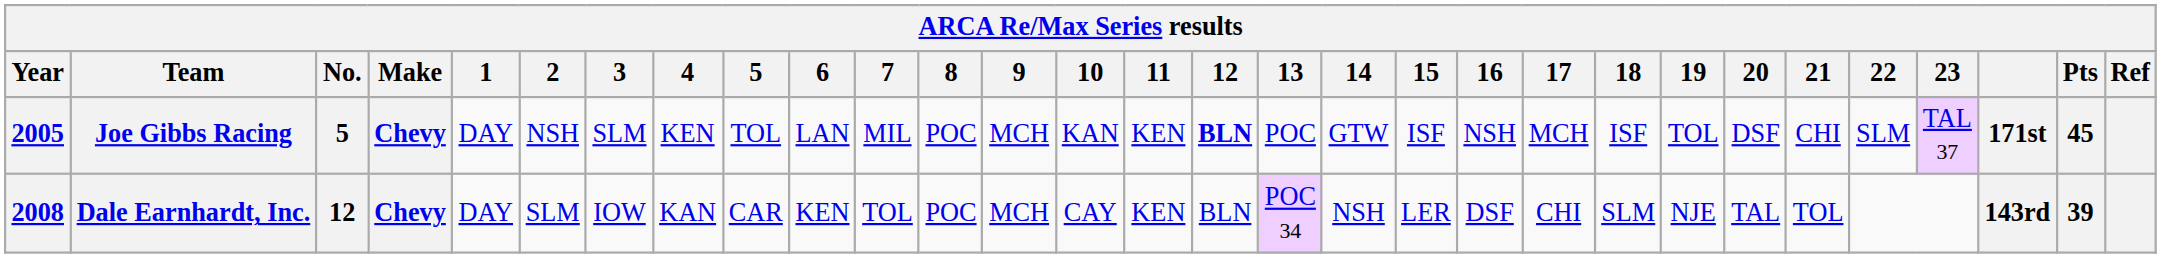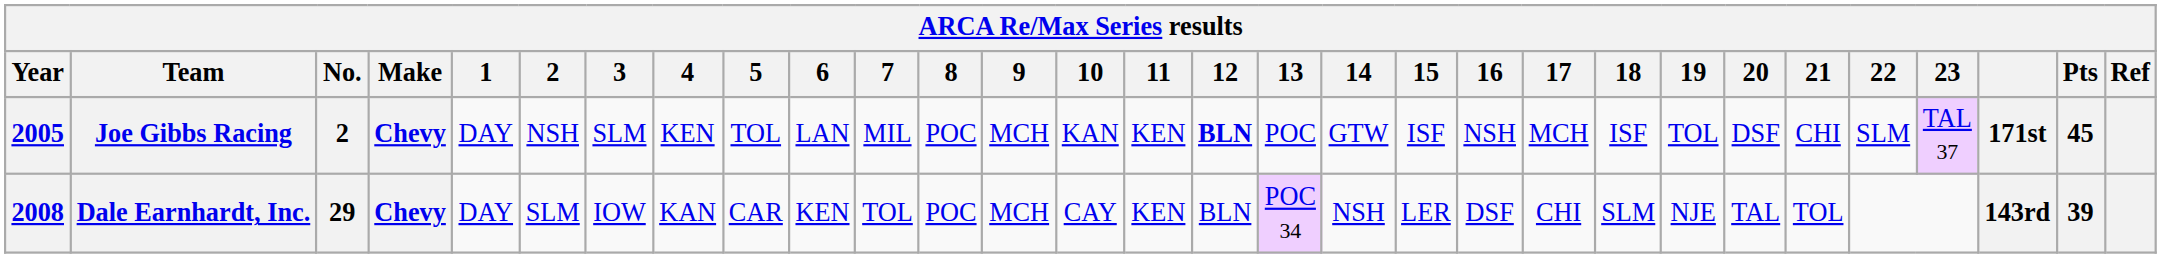Joe Gibbs Racing | No.: 5 -> 2
Dale Earnhardt, Inc. | No.: 12 -> 29
